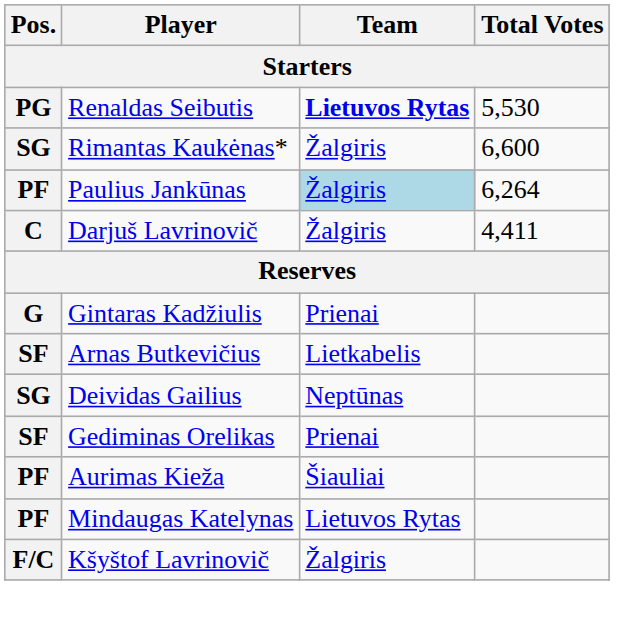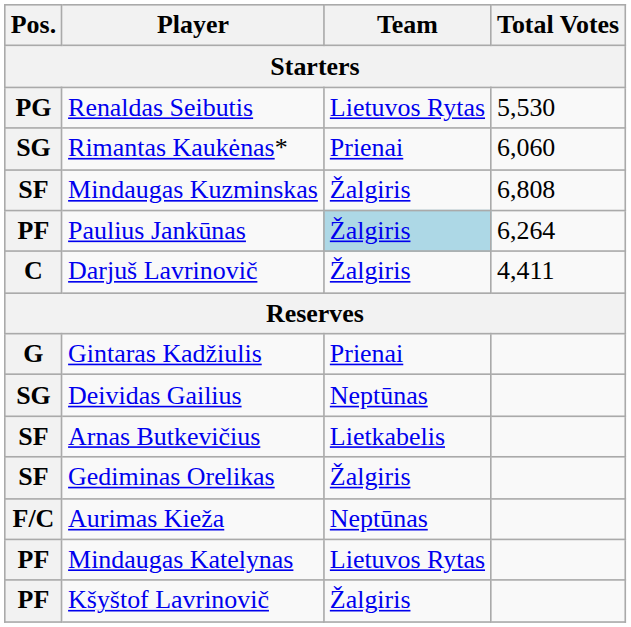Renaldas Seibutis | Team: bold -> normal
Rimantas Kaukėnas* | Team: Žalgiris -> Prienai
Rimantas Kaukėnas* | Total Votes: 6,600 -> 6,060
+ row: SF | Mindaugas Kuzminskas | Žalgiris | 6,808
rows swapped: Deividas Gailius <-> Arnas Butkevičius
Gediminas Orelikas | Team: Prienai -> Žalgiris
Aurimas Kieža | Pos.: PF -> F/C
Aurimas Kieža | Team: Šiauliai -> Neptūnas
Kšyštof Lavrinovič | Pos.: F/C -> PF
